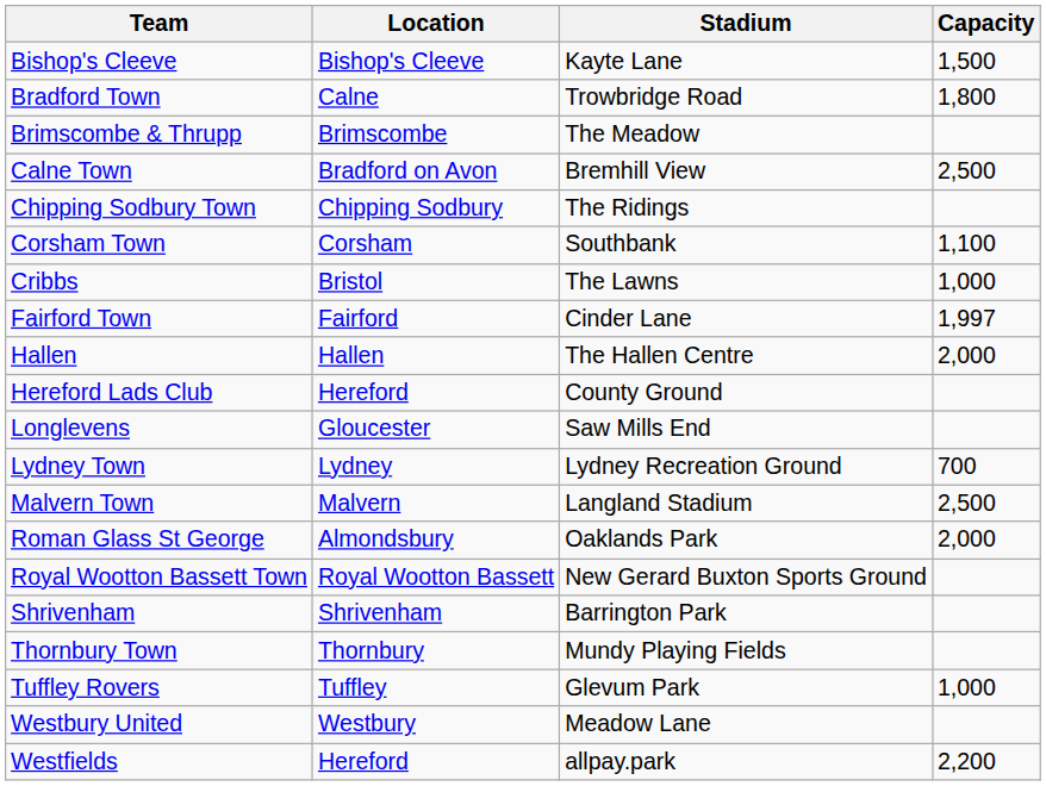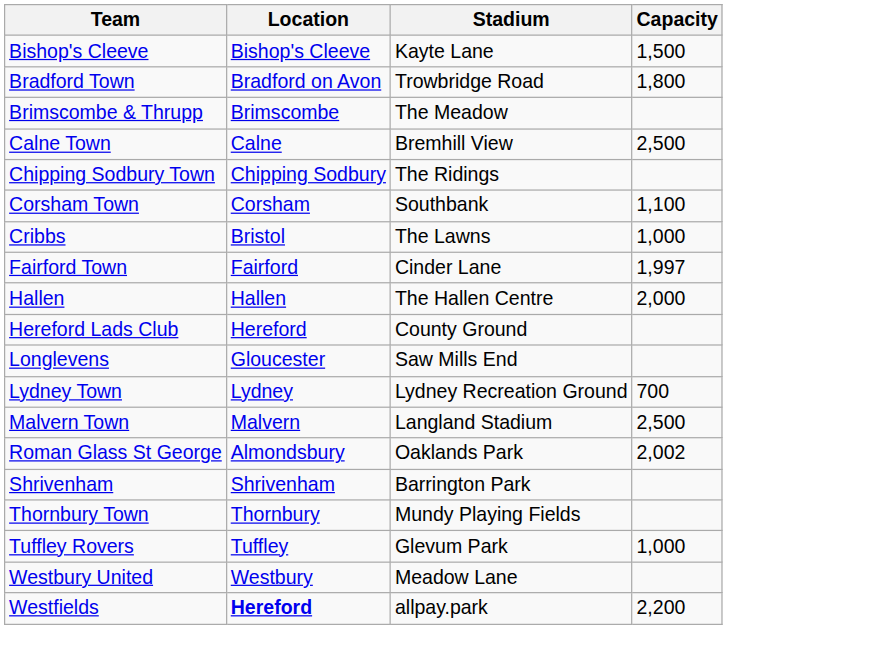Bradford Town | Location: Calne -> Bradford on Avon
Calne Town | Location: Bradford on Avon -> Calne
Roman Glass St George | Capacity: 2,000 -> 2,002
- row: Royal Wootton Bassett Town | Royal Wootton Bassett | New Gerard Buxton Sports Ground
Westfields | Location: normal -> bold
